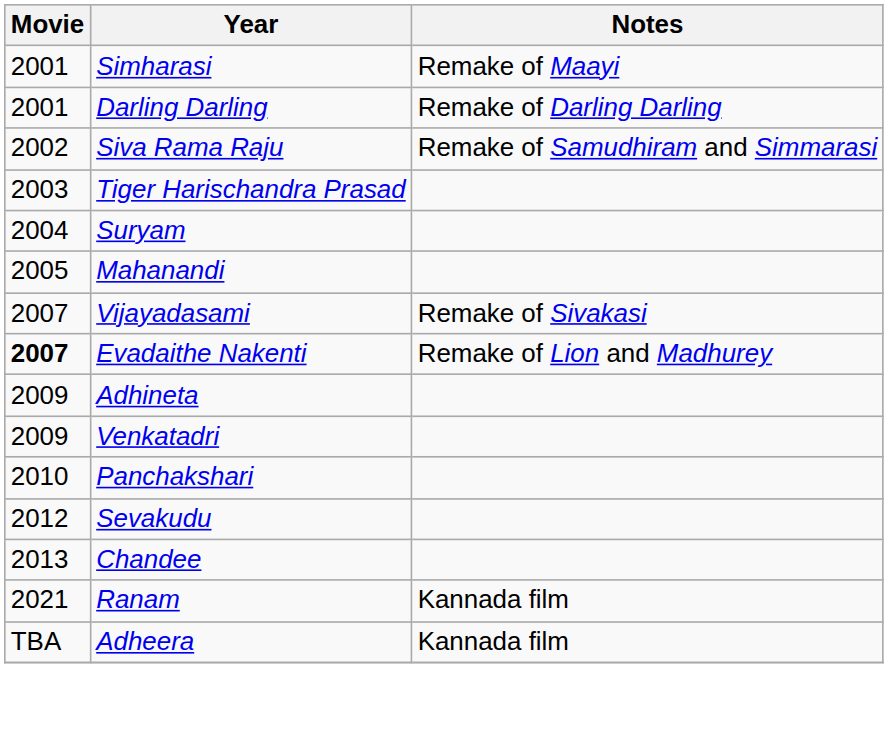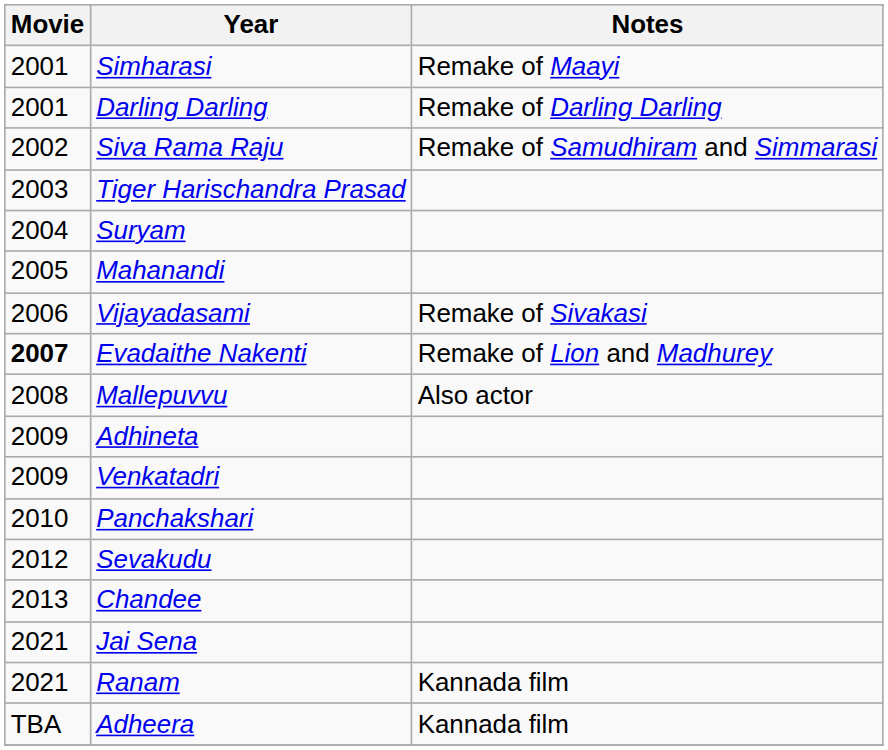Vijayadasami | Movie: 2007 -> 2006
+ row: 2008 | Mallepuvvu | Also actor
+ row: 2021 | Jai Sena
